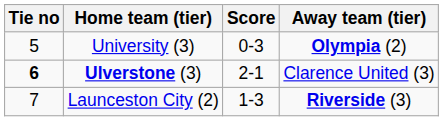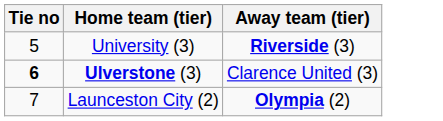- column: Score | 0-3 | 2-1 | 1-3
University (3) | Away team (tier): Olympia (2) -> Riverside (3)
Launceston City (2) | Away team (tier): Riverside (3) -> Olympia (2)
